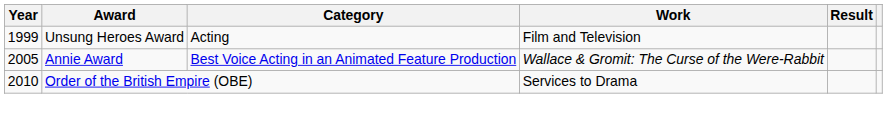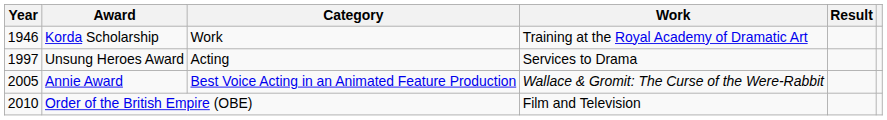+ row: 1946 | Korda Scholarship | Work | Training at the Royal Academy of Dramatic Art
Unsung Heroes Award | Year: 1999 -> 1997
Unsung Heroes Award | Work: Film and Television -> Services to Drama
Order of the British Empire (OBE) | Work: Services to Drama -> Film and Television
